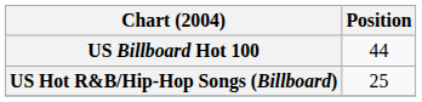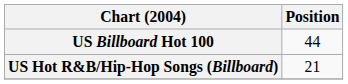US Hot R&B/Hip-Hop Songs (Billboard) | Position: 25 -> 21
